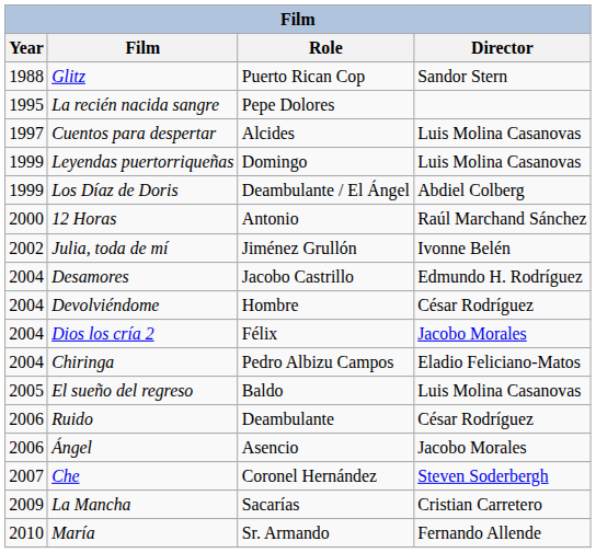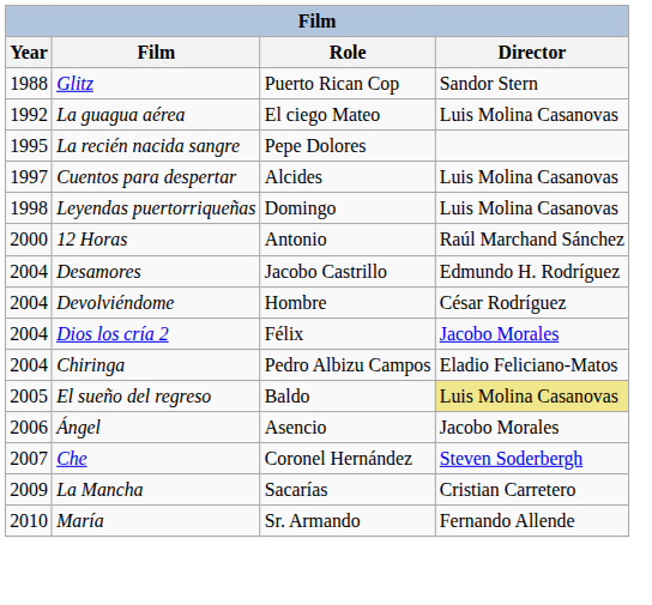+ row: 1992 | La guagua aérea | El ciego Mateo | Luis Molina Casanovas
Leyendas puertorriqueñas | Year: 1999 -> 1998
- row: 1999 | Los Díaz de Doris | Deambulante / El Ángel | Abdiel Colberg
- row: 2002 | Julia, toda de mí | Jiménez Grullón | Ivonne Belén
El sueño del regreso | Director: no background -> khaki background
- row: 2006 | Ruido | Deambulante | César Rodríguez
